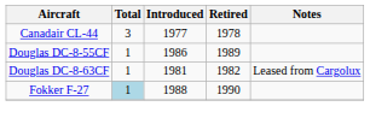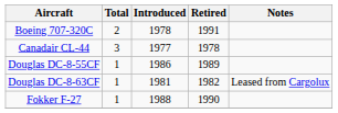+ row: Boeing 707-320C | 2 | 1978 | 1991
Fokker F-27 | Total: lightblue background -> no background
